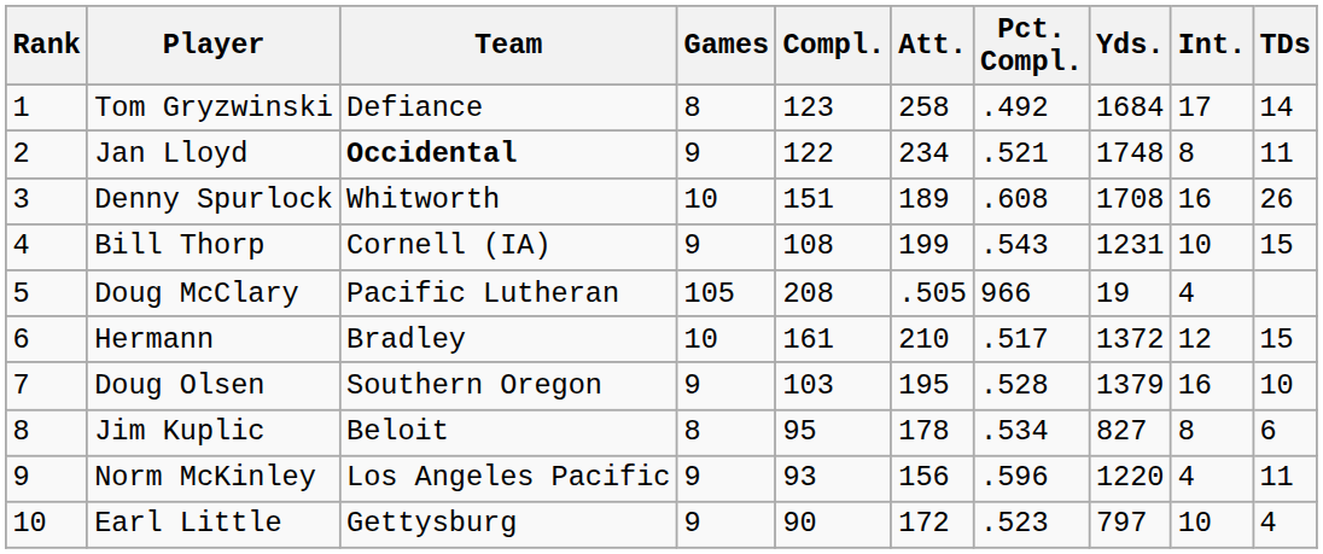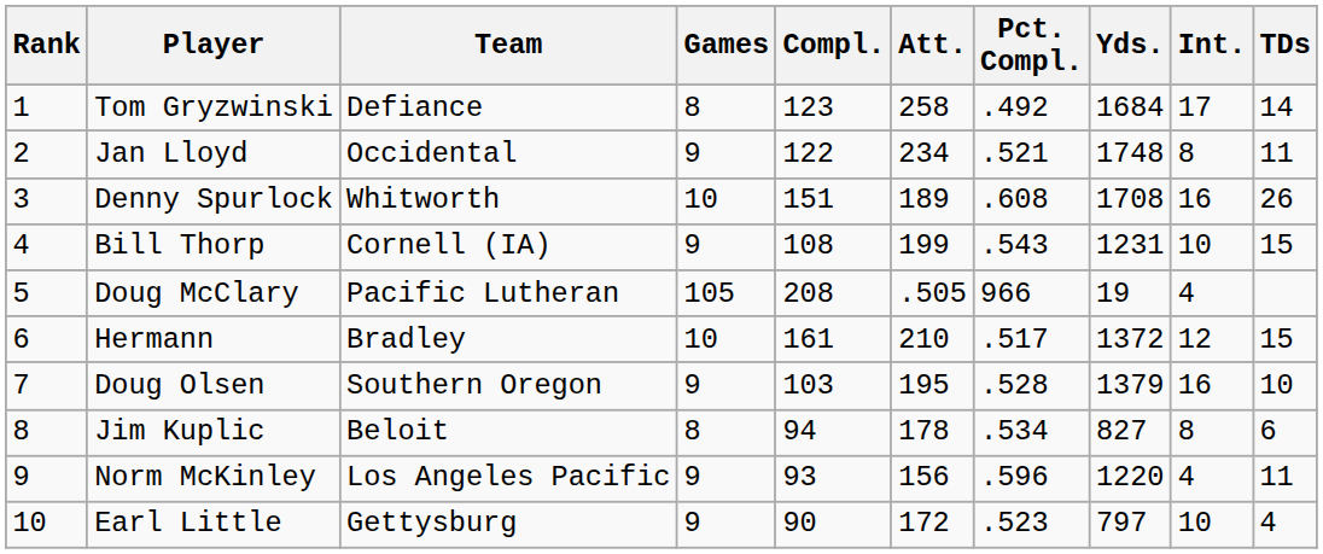Jan Lloyd | Team: bold -> normal
Jim Kuplic | Compl.: 95 -> 94
